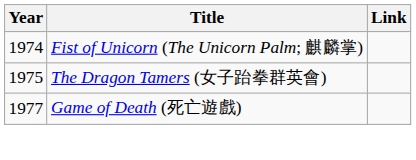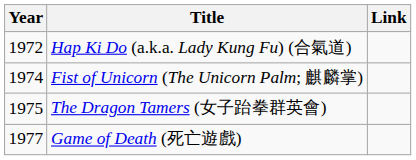+ row: 1972 | Hap Ki Do (a.k.a. Lady Kung Fu) (合氣道)
